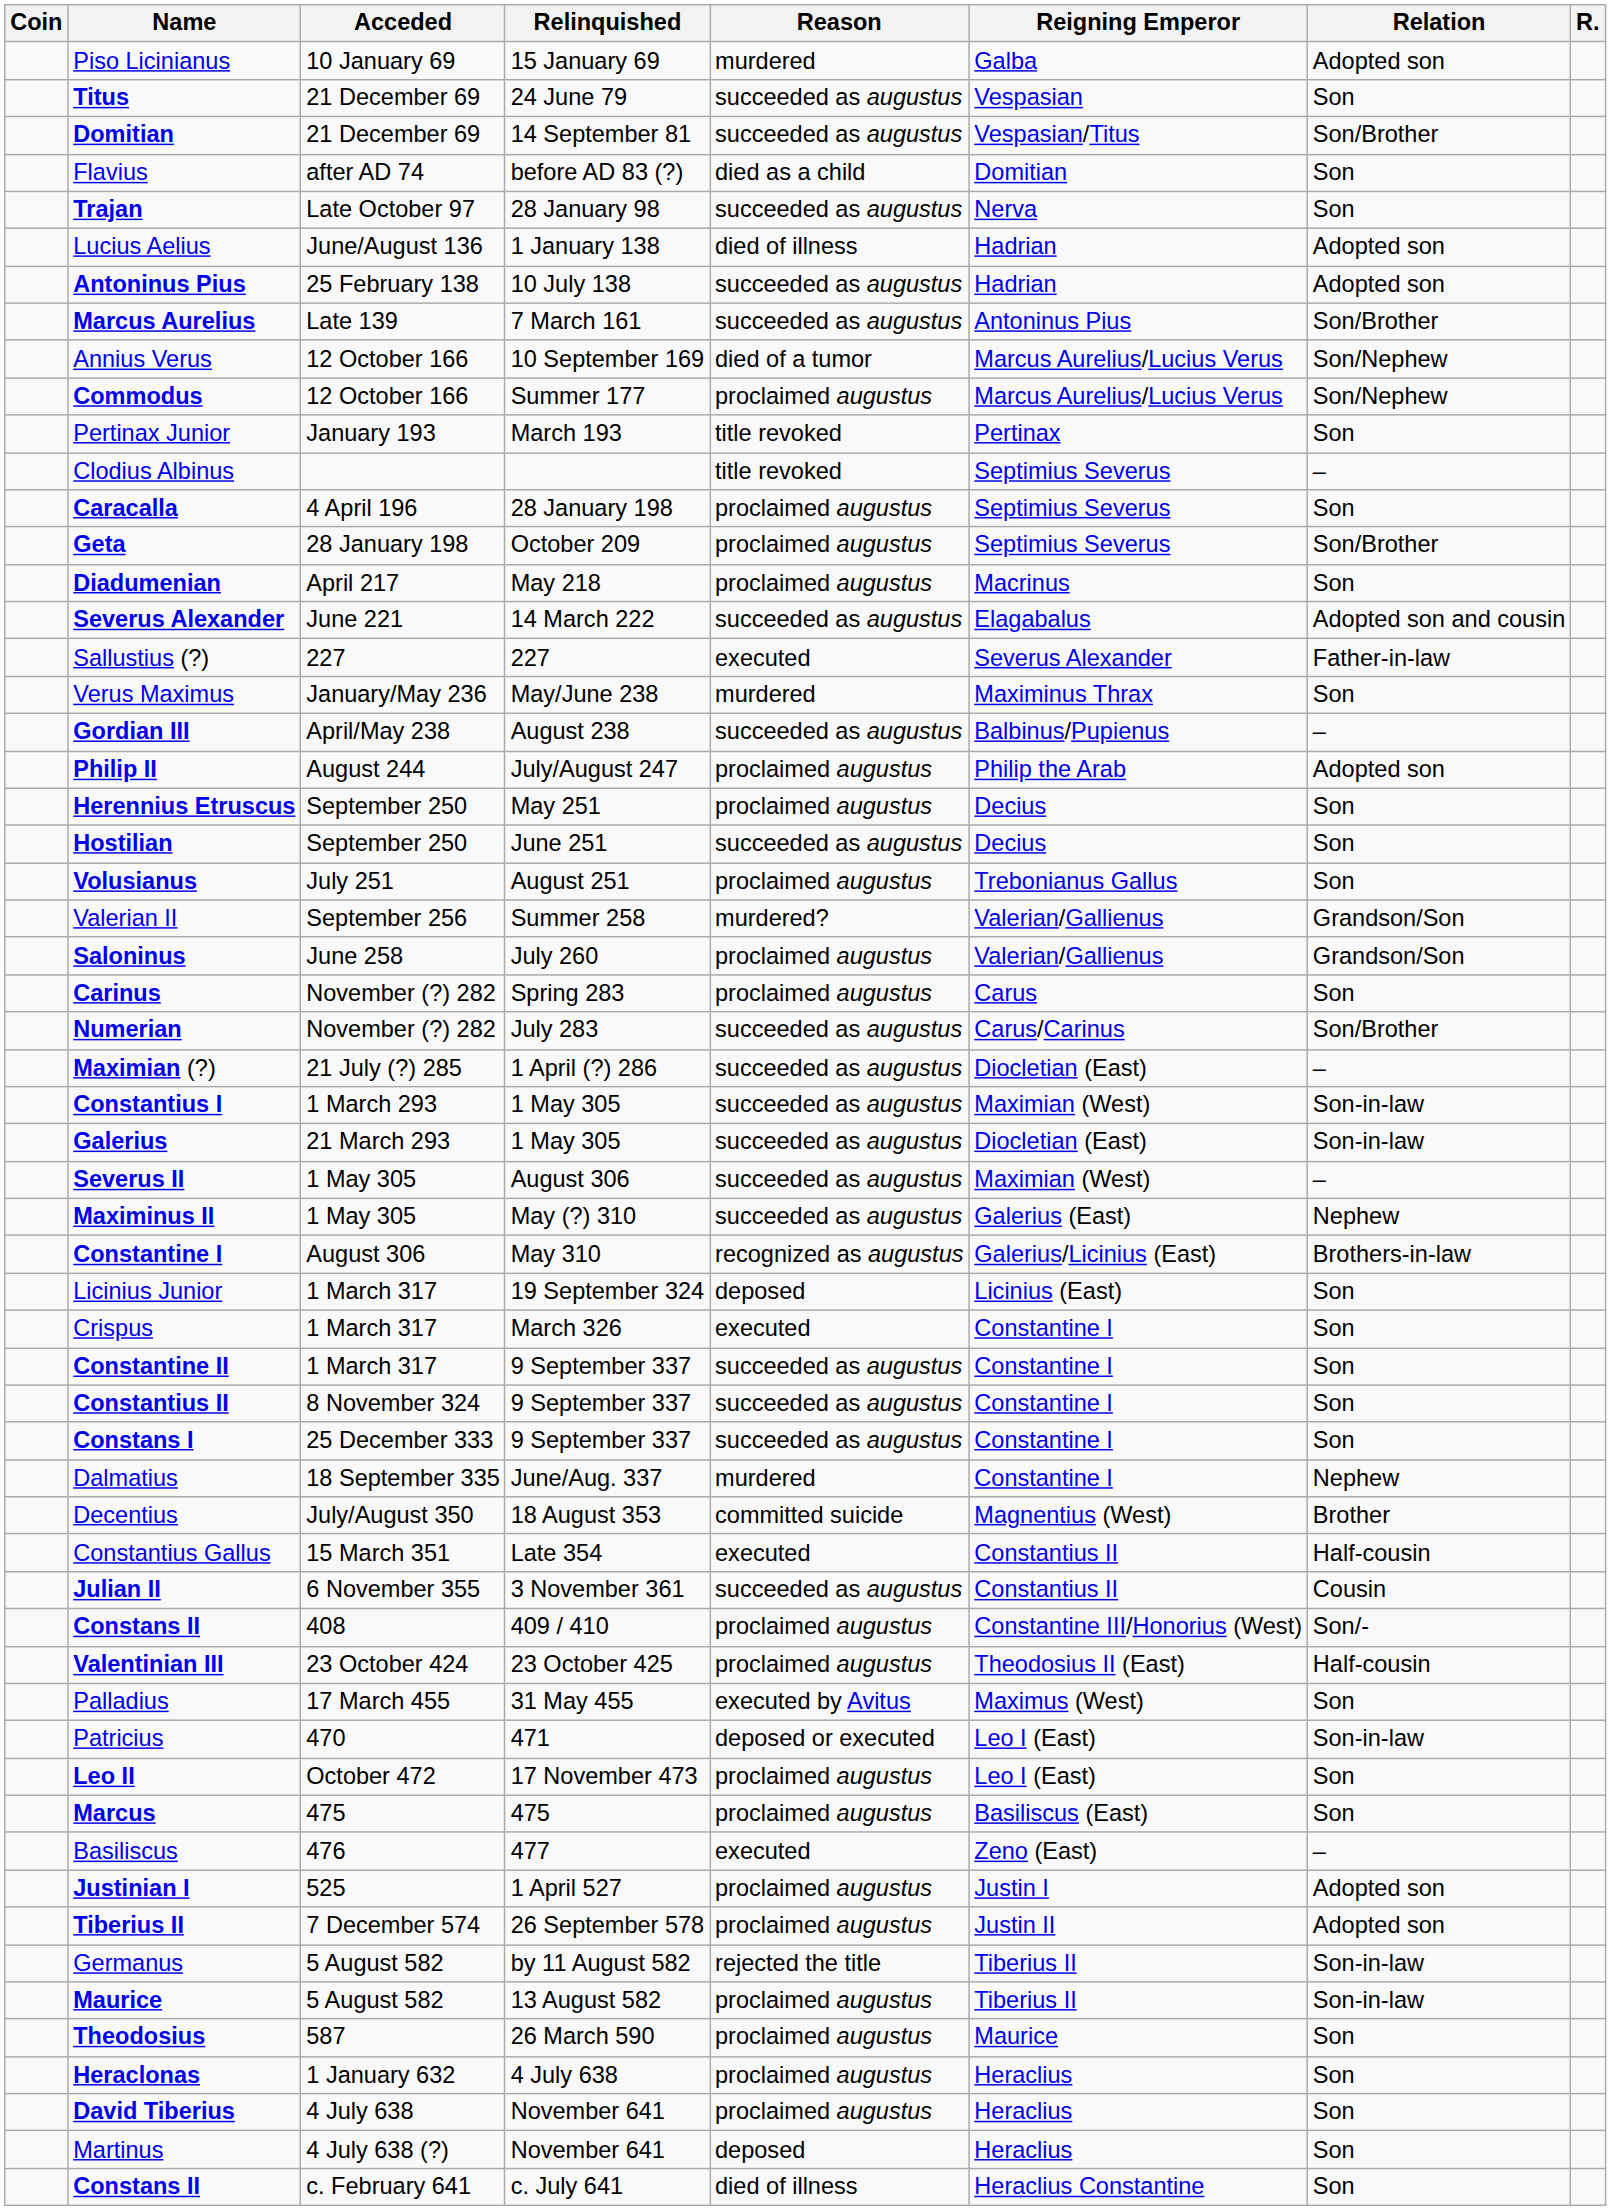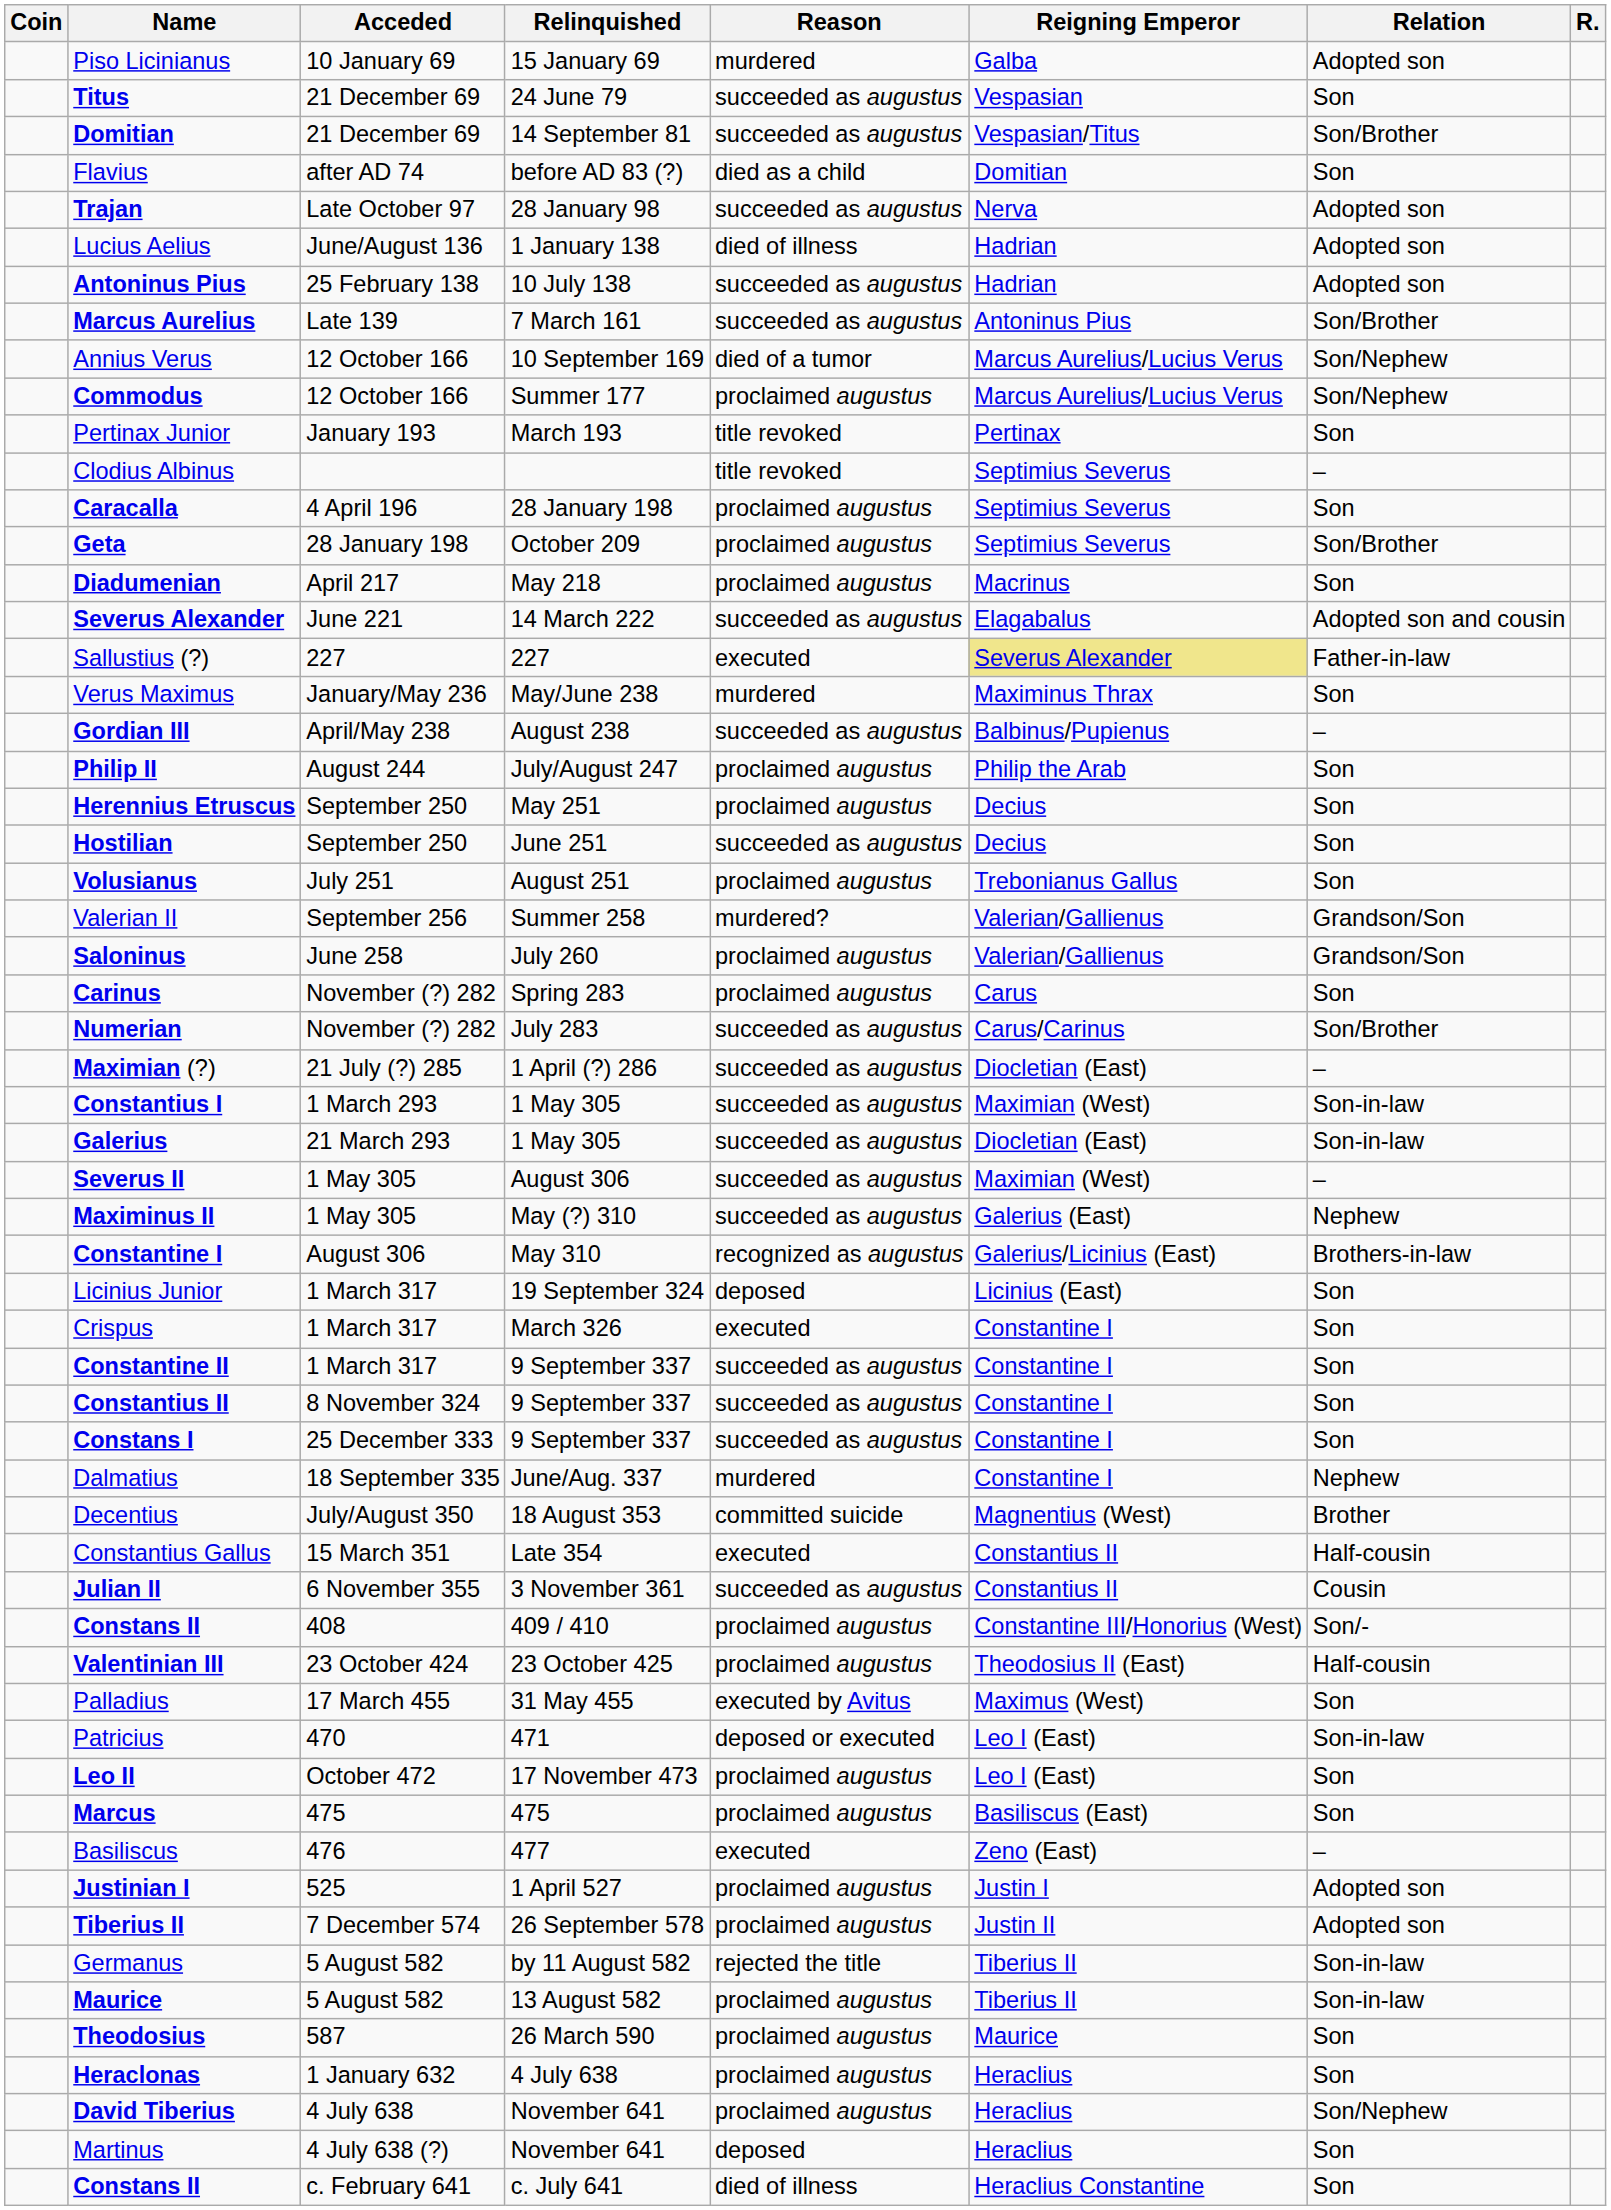Trajan | Relation: Son -> Adopted son
Sallustius (?) | Reigning Emperor: no background -> khaki background
Philip II | Relation: Adopted son -> Son
David Tiberius | Relation: Son -> Son/Nephew
